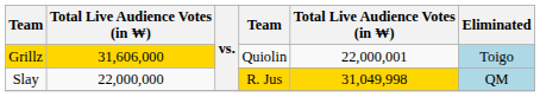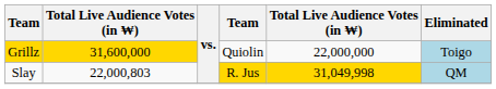Grillz | column 2: 31,606,000 -> 31,600,000
Grillz | column 5: 22,000,001 -> 22,000,000
Slay | column 2: 22,000,000 -> 22,000,803
